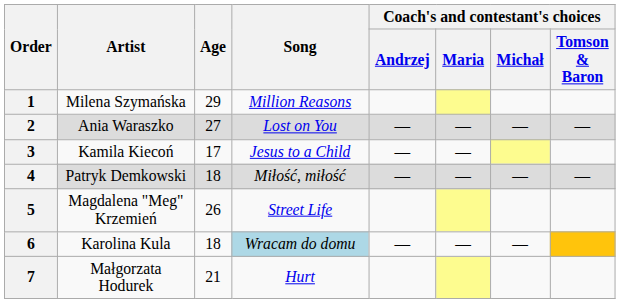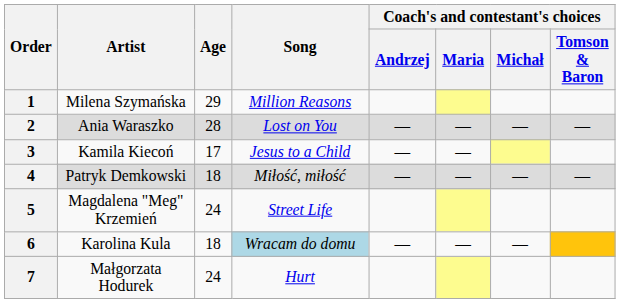2 | Age: 27 -> 28
5 | Age: 26 -> 24
7 | Age: 21 -> 24
